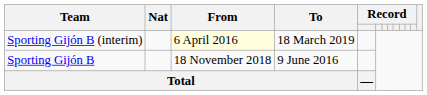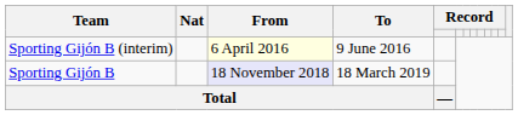Sporting Gijón B (interim) | To: 18 March 2019 -> 9 June 2016
Sporting Gijón B | From: no background -> lavender background
Sporting Gijón B | To: 9 June 2016 -> 18 March 2019
